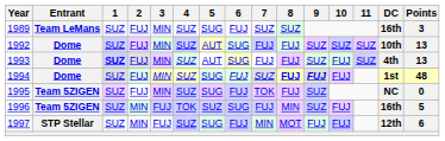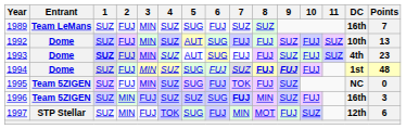1989 | Points: 3 -> 7
1992 | 10: SUZ -> FUJ
1993 | Points: 13 -> 23
1996 | 4: TOK -> SUZ
1996 | 7: normal -> bold
1996 | Points: 5 -> 3
1997 | 4: SUZ -> TOK
1997 | 10: FUJ -> SUZ
